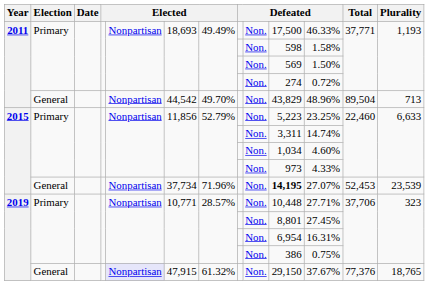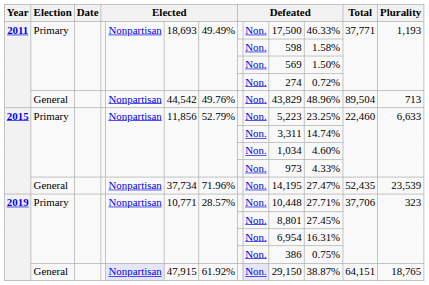2011 / General | column 7: 49.70% -> 49.76%
2015 / General | column 10: bold -> normal
2015 / General | column 11: 27.07% -> 27.47%
2015 / General | Total: 52,453 -> 52,435
2019 / General | column 7: 61.32% -> 61.92%
2019 / General | column 9: no background -> lavender background
2019 / General | column 11: 37.67% -> 38.87%
2019 / General | Total: 77,376 -> 64,151
